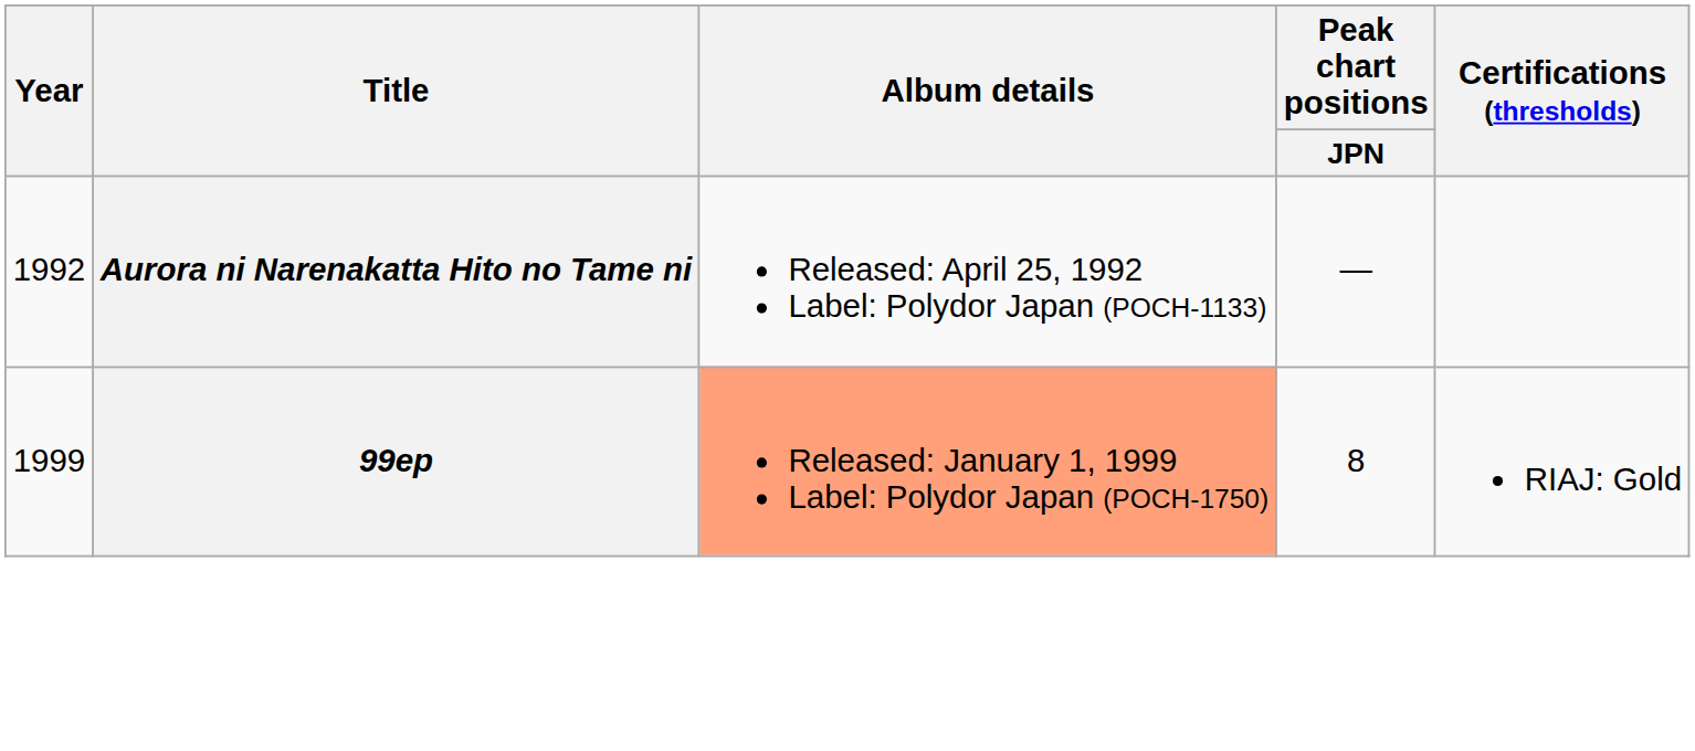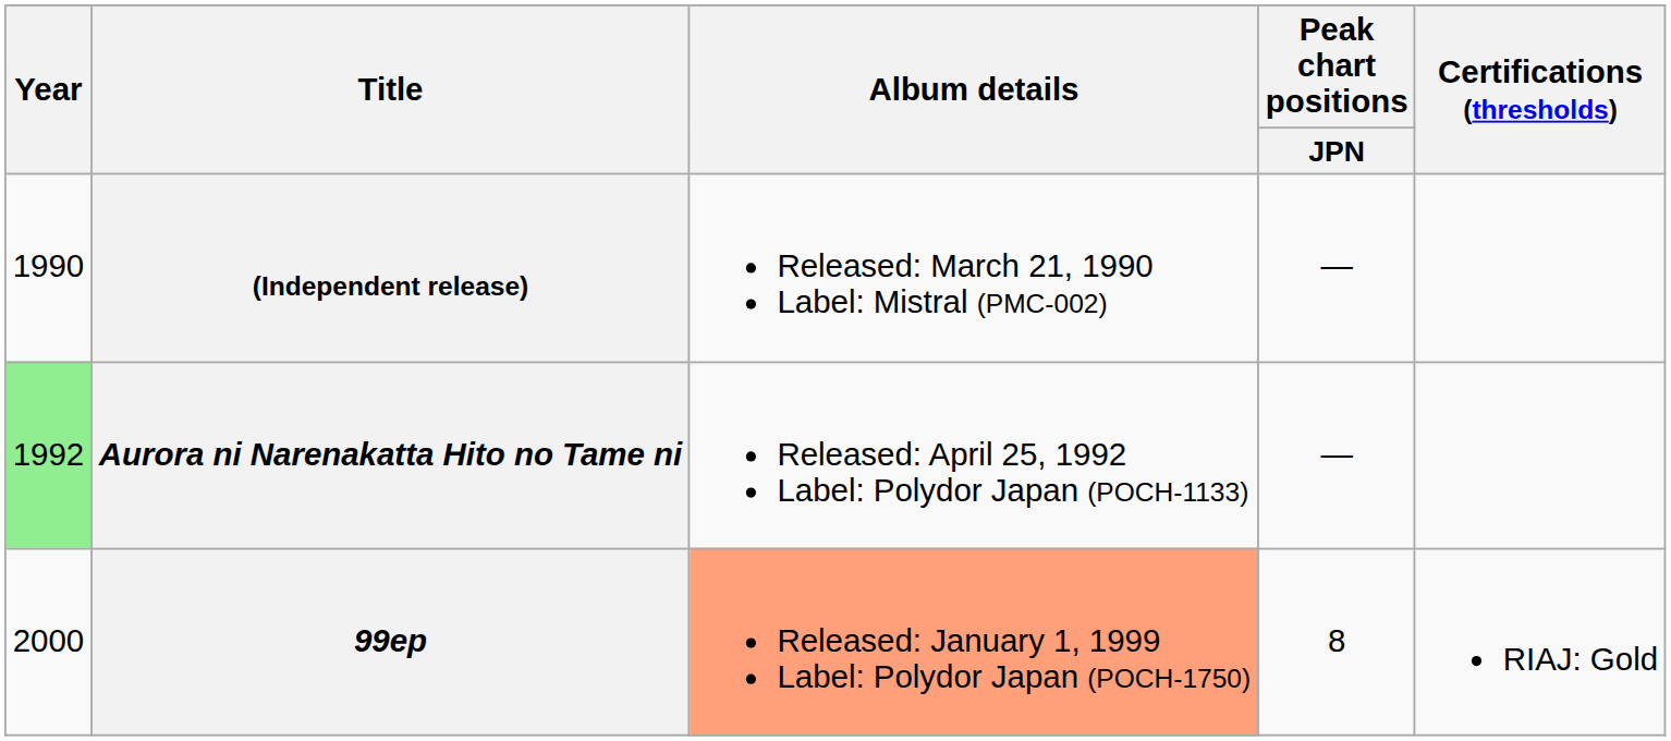+ row: 1990 | (Independent release) | Released: March 21, 1990 Label: Mistral (PMC-002) | —
Aurora ni Narenakatta Hito no Tame ni | Year: no background -> lightgreen background
99ep | Year: 1999 -> 2000
